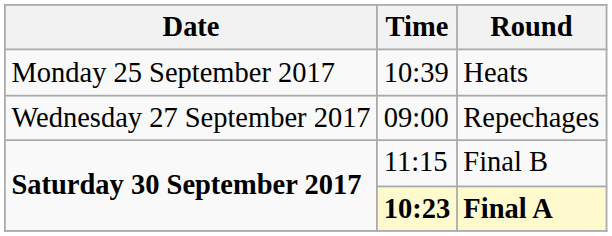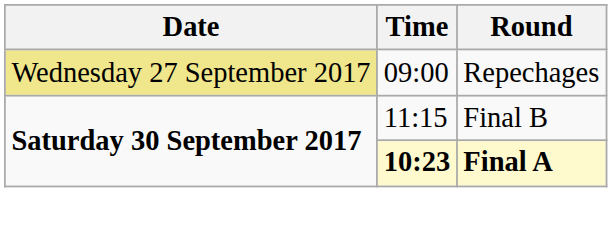- row: Monday 25 September 2017 | 10:39 | Heats
Repechages | Date: no background -> khaki background
